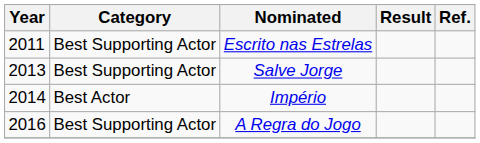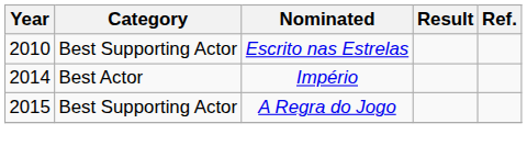Escrito nas Estrelas | Year: 2011 -> 2010
- row: 2013 | Best Supporting Actor | Salve Jorge
A Regra do Jogo | Year: 2016 -> 2015
